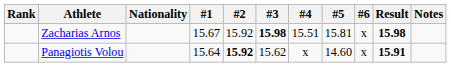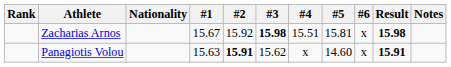Panagiotis Volou | #1: 15.64 -> 15.63
Panagiotis Volou | #2: 15.92 -> 15.91
